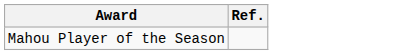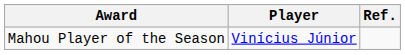+ column: Player | Vinícius Júnior
